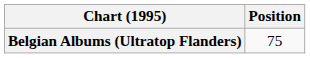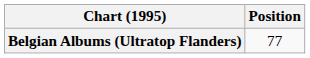Belgian Albums (Ultratop Flanders) | Position: 75 -> 77
